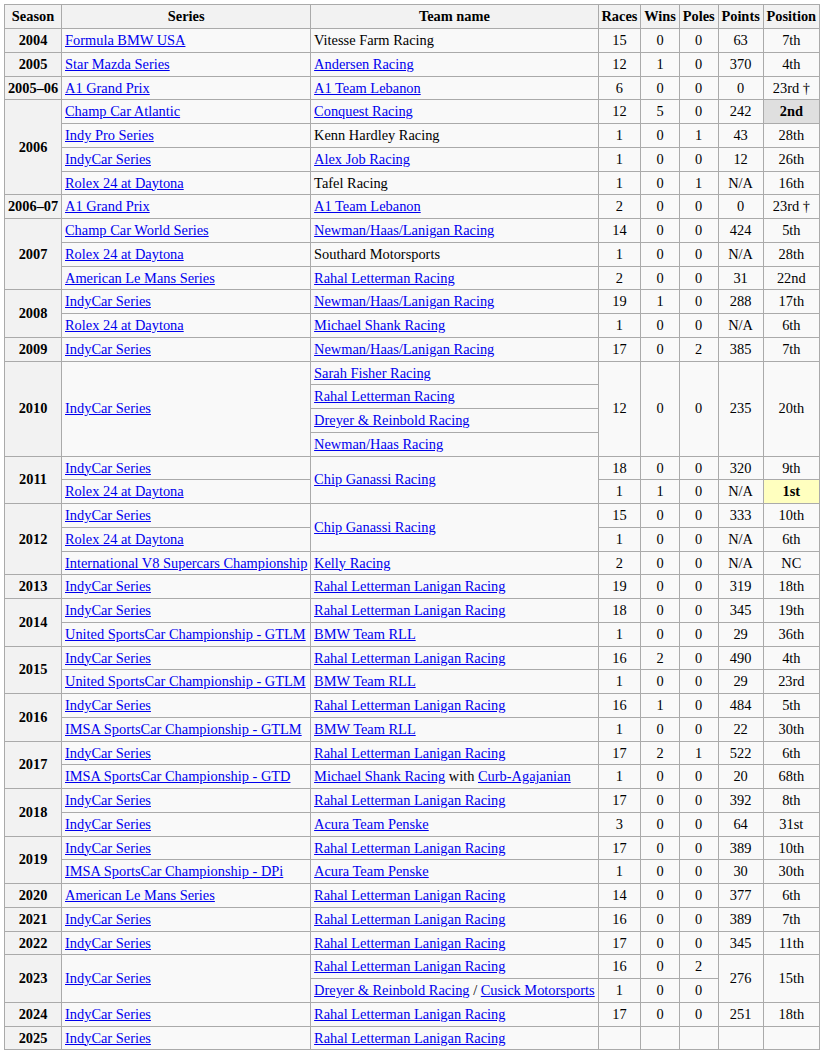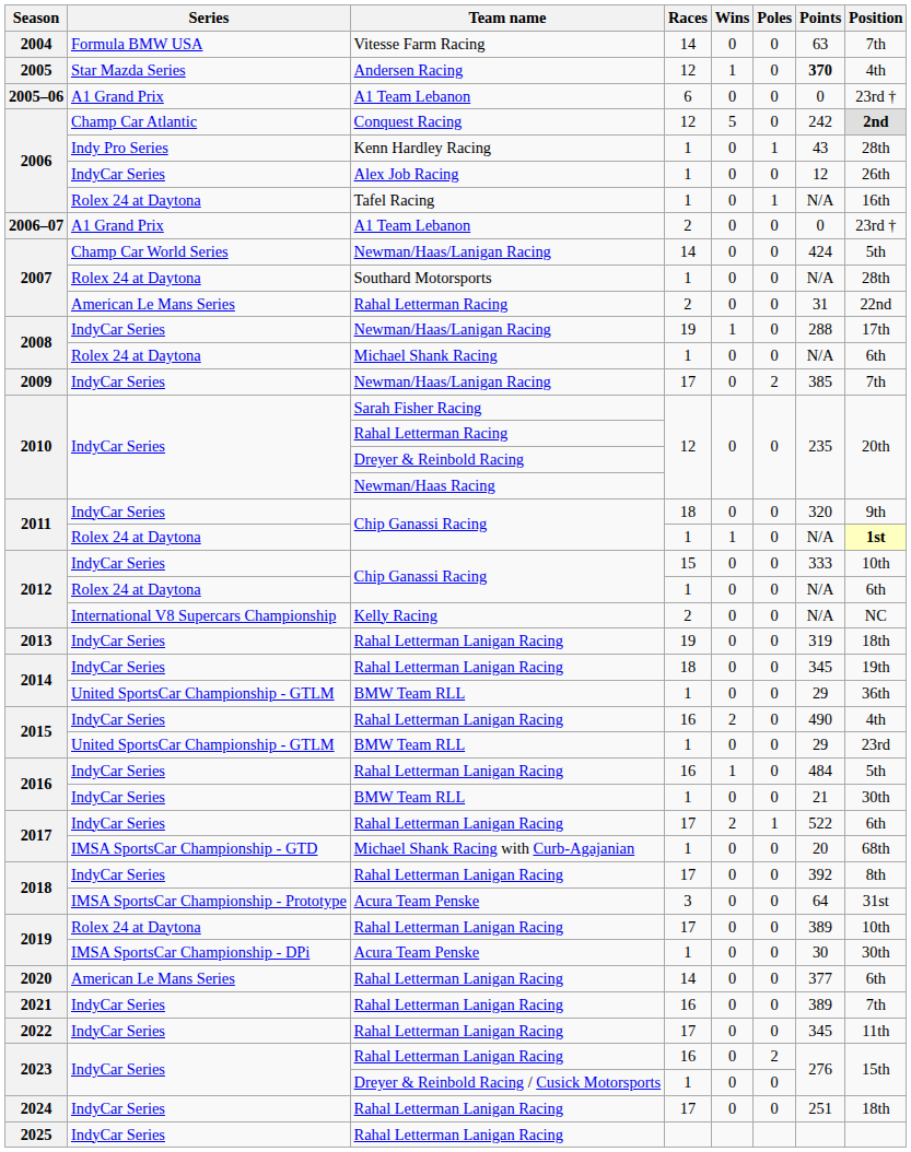2004 | Races: 15 -> 14
2005 | Points: normal -> bold
2016 / BMW Team RLL | Series: IMSA SportsCar Championship - GTLM -> IndyCar Series
2016 / BMW Team RLL | Points: 22 -> 21
2018 / Acura Team Penske | Series: IndyCar Series -> IMSA SportsCar Championship - Prototype
2019 / Rahal Letterman Lanigan Racing | Series: IndyCar Series -> Rolex 24 at Daytona
